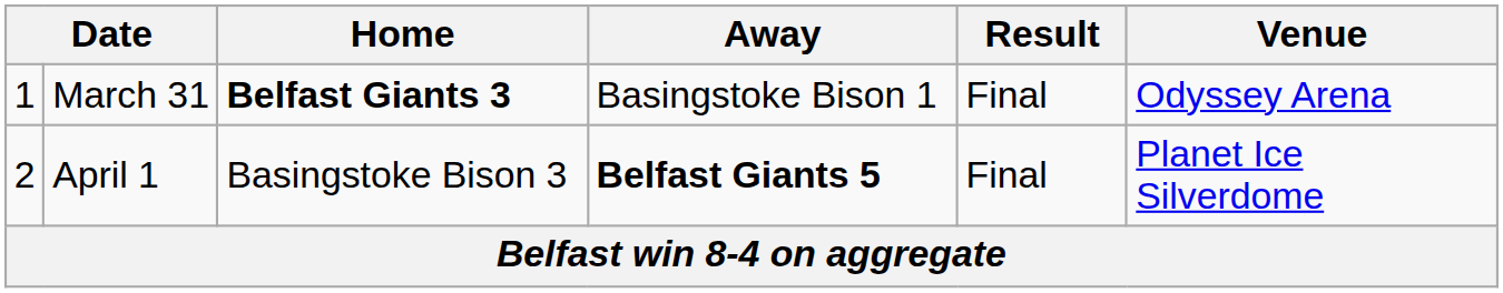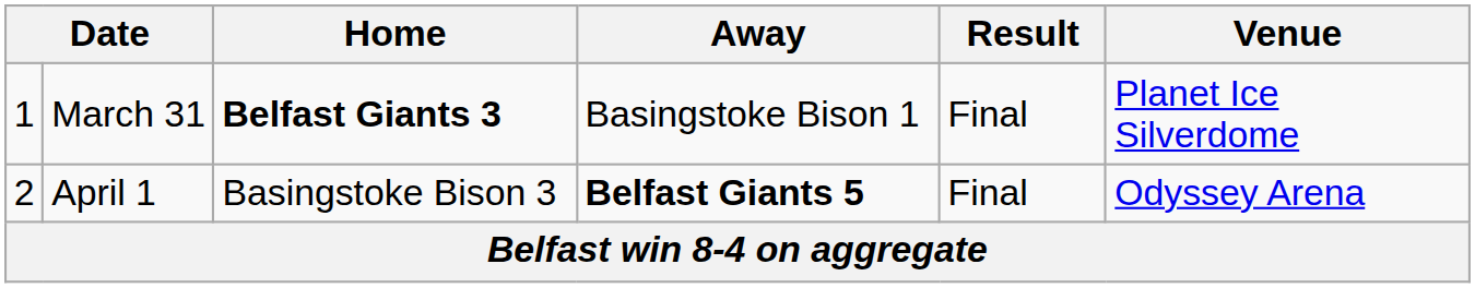March 31 | Venue: Odyssey Arena -> Planet Ice Silverdome
April 1 | Venue: Planet Ice Silverdome -> Odyssey Arena
